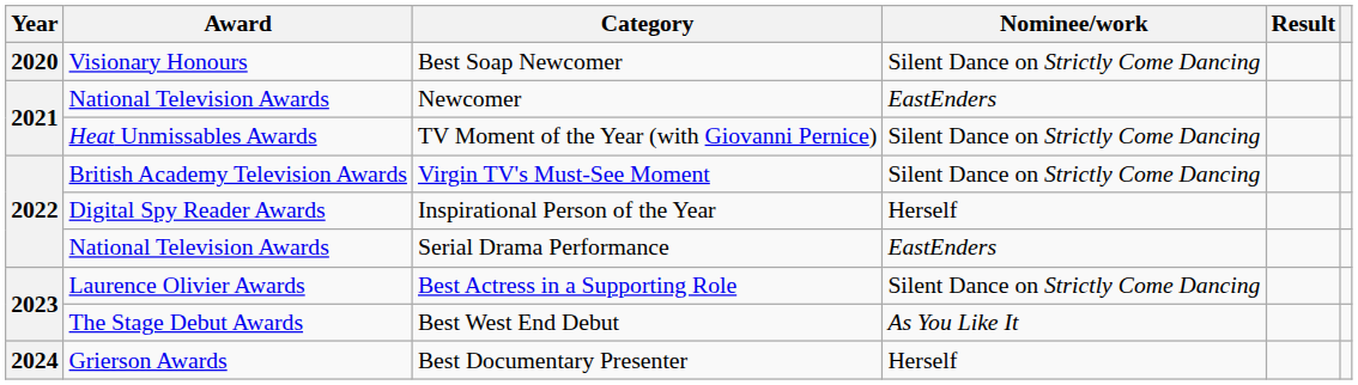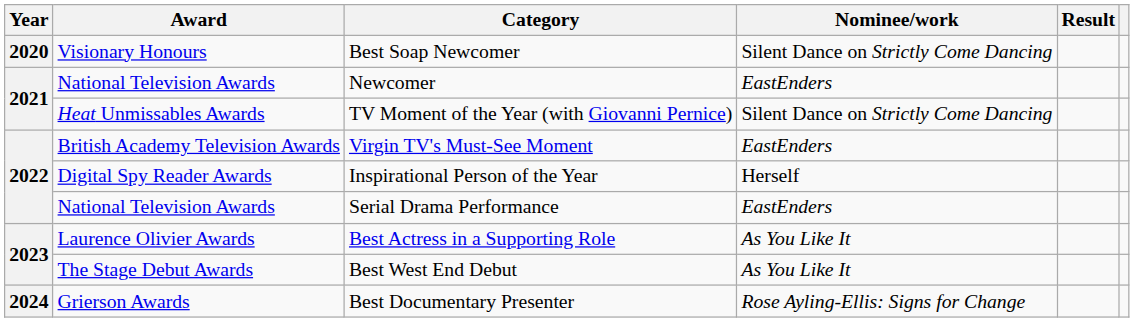Virgin TV's Must-See Moment | Nominee/work: Silent Dance on Strictly Come Dancing -> EastEnders
Best Actress in a Supporting Role | Nominee/work: Silent Dance on Strictly Come Dancing -> As You Like It
Best Documentary Presenter | Nominee/work: Herself -> Rose Ayling-Ellis: Signs for Change
